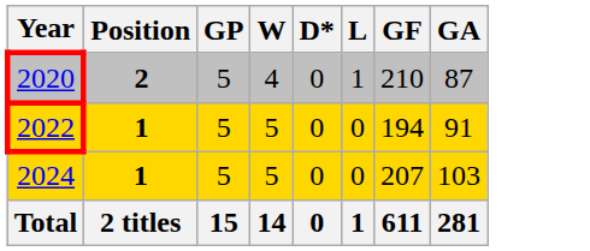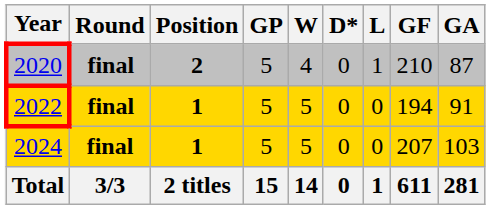+ column: Round | final | final | final | 3/3
